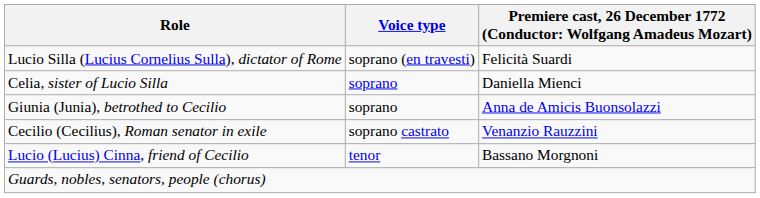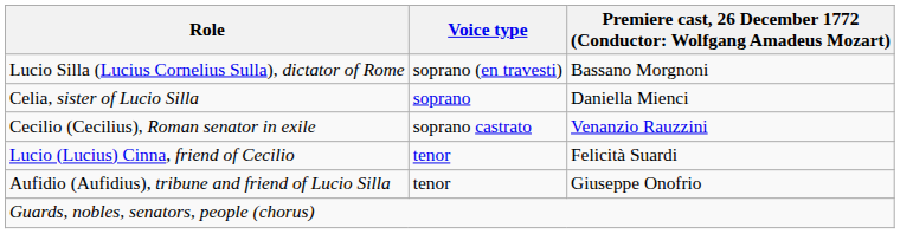Lucio Silla (Lucius Cornelius Sulla), dictator of Rome | column 3: Felicità Suardi -> Bassano Morgnoni
- row: Giunia (Junia), betrothed to Cecilio | soprano | Anna de Amicis Buonsolazzi
Lucio (Lucius) Cinna, friend of Cecilio | column 3: Bassano Morgnoni -> Felicità Suardi
+ row: Aufidio (Aufidius), tribune and friend of Lucio Silla | tenor | Giuseppe Onofrio
